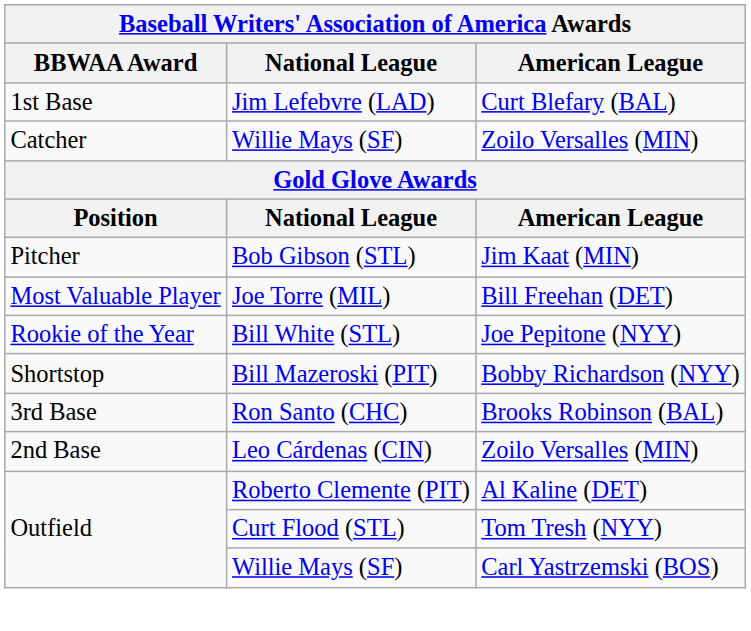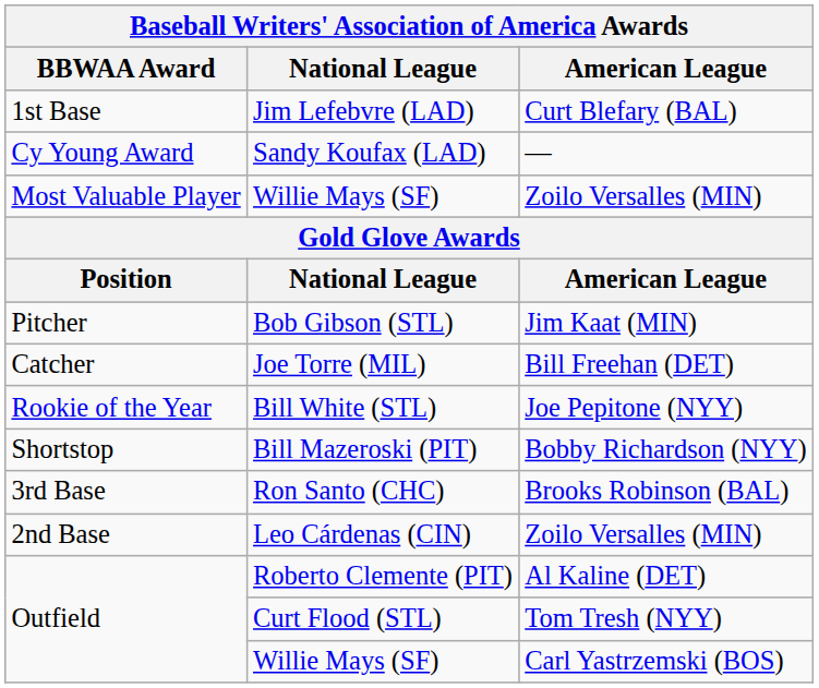+ row: Cy Young Award | Sandy Koufax (LAD) | —
Willie Mays (SF) / Zoilo Versalles (MIN) | BBWAA Award: Catcher -> Most Valuable Player
Joe Torre (MIL) | BBWAA Award: Most Valuable Player -> Catcher
